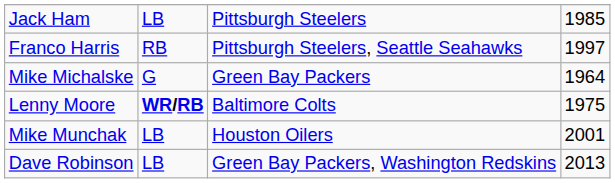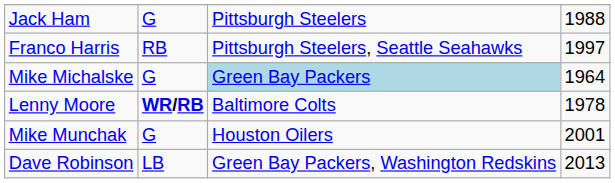Jack Ham | column 2: LB -> G
Jack Ham | column 4: 1985 -> 1988
Mike Michalske | column 3: no background -> lightblue background
Lenny Moore | column 4: 1975 -> 1978
Mike Munchak | column 2: LB -> G
